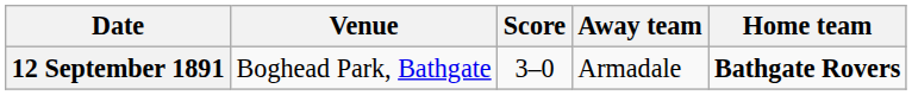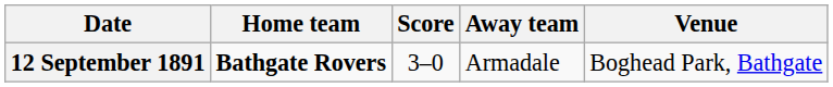columns swapped: Home team <-> Venue
